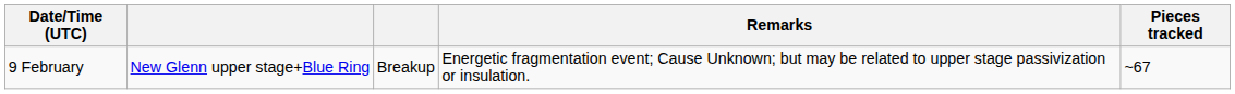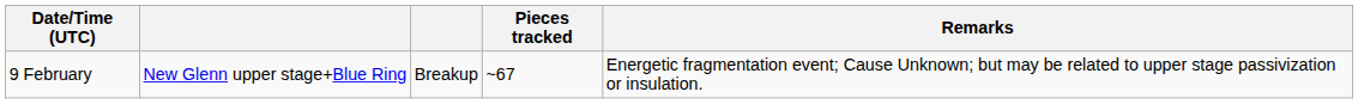columns swapped: Pieces tracked <-> Remarks
